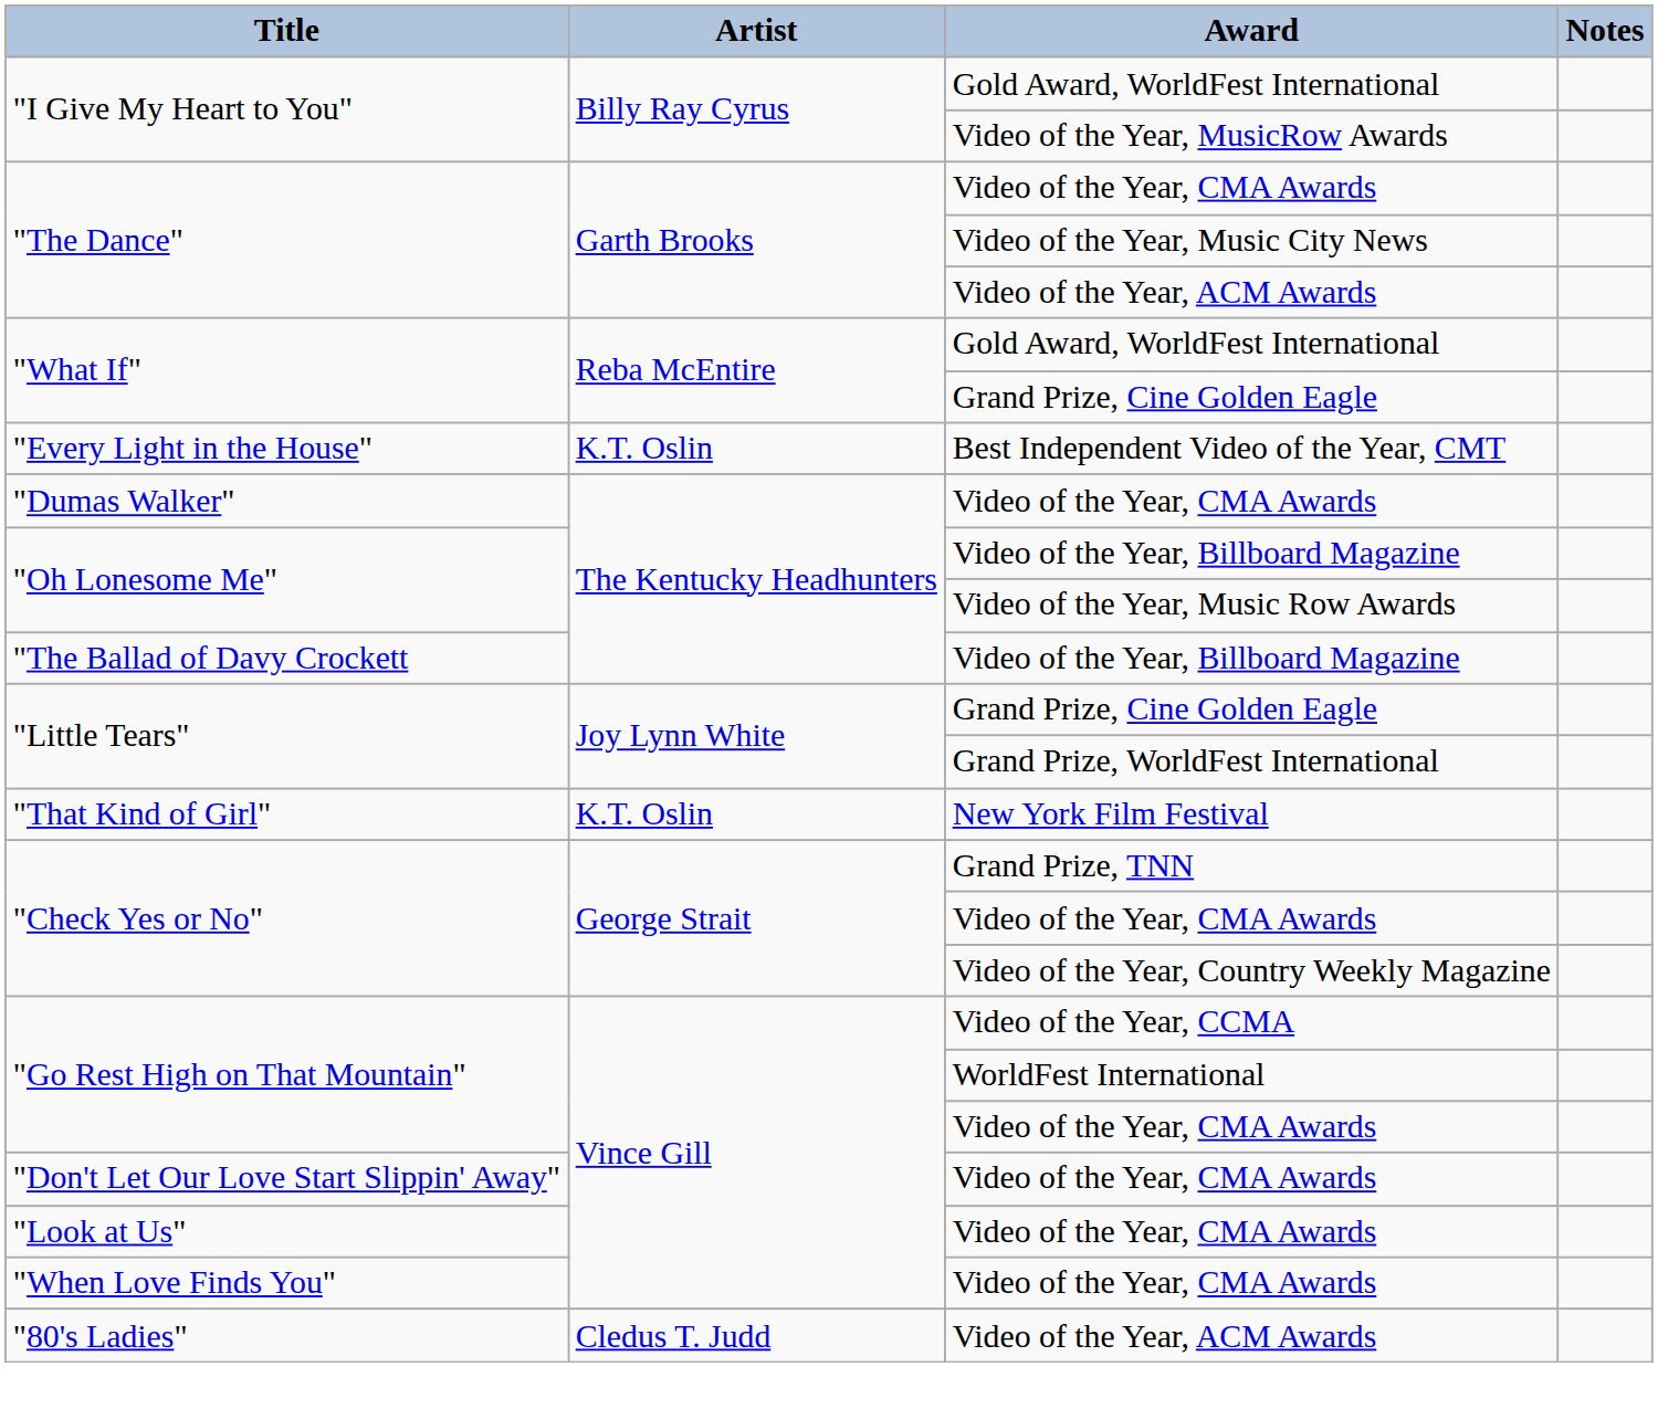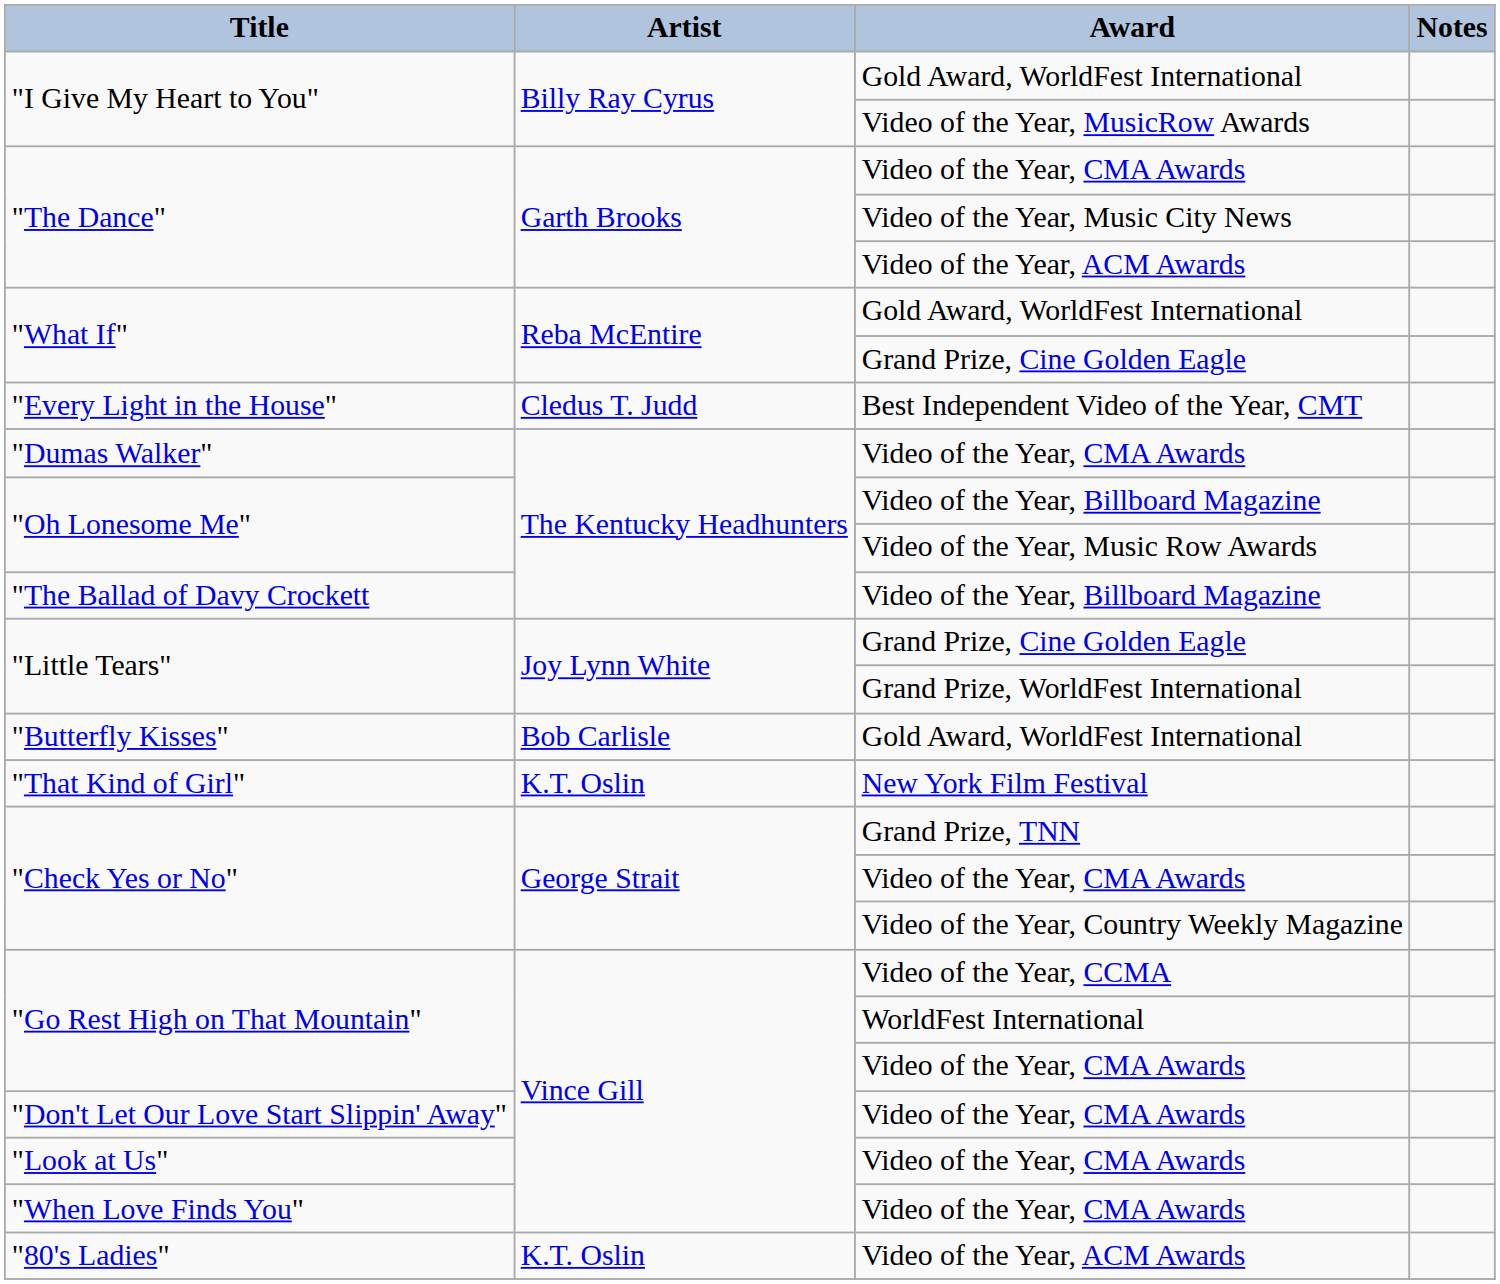"Every Light in the House" | Artist: K.T. Oslin -> Cledus T. Judd
+ row: "Butterfly Kisses" | Bob Carlisle | Gold Award, WorldFest International
"80's Ladies" | Artist: Cledus T. Judd -> K.T. Oslin
